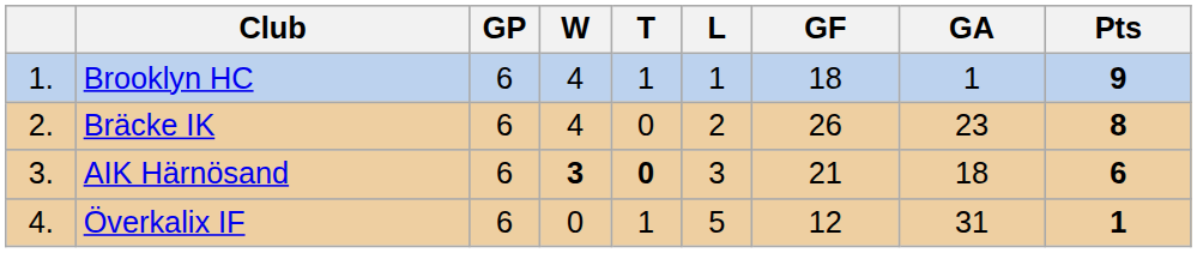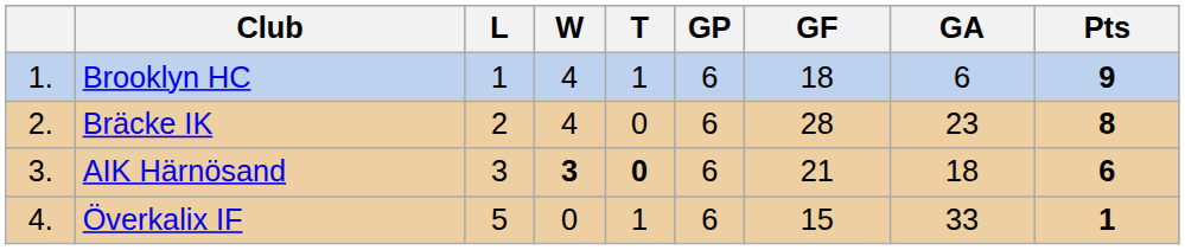columns swapped: GP <-> L
Brooklyn HC | GA: 1 -> 6
Bräcke IK | GF: 26 -> 28
Överkalix IF | GF: 12 -> 15
Överkalix IF | GA: 31 -> 33
